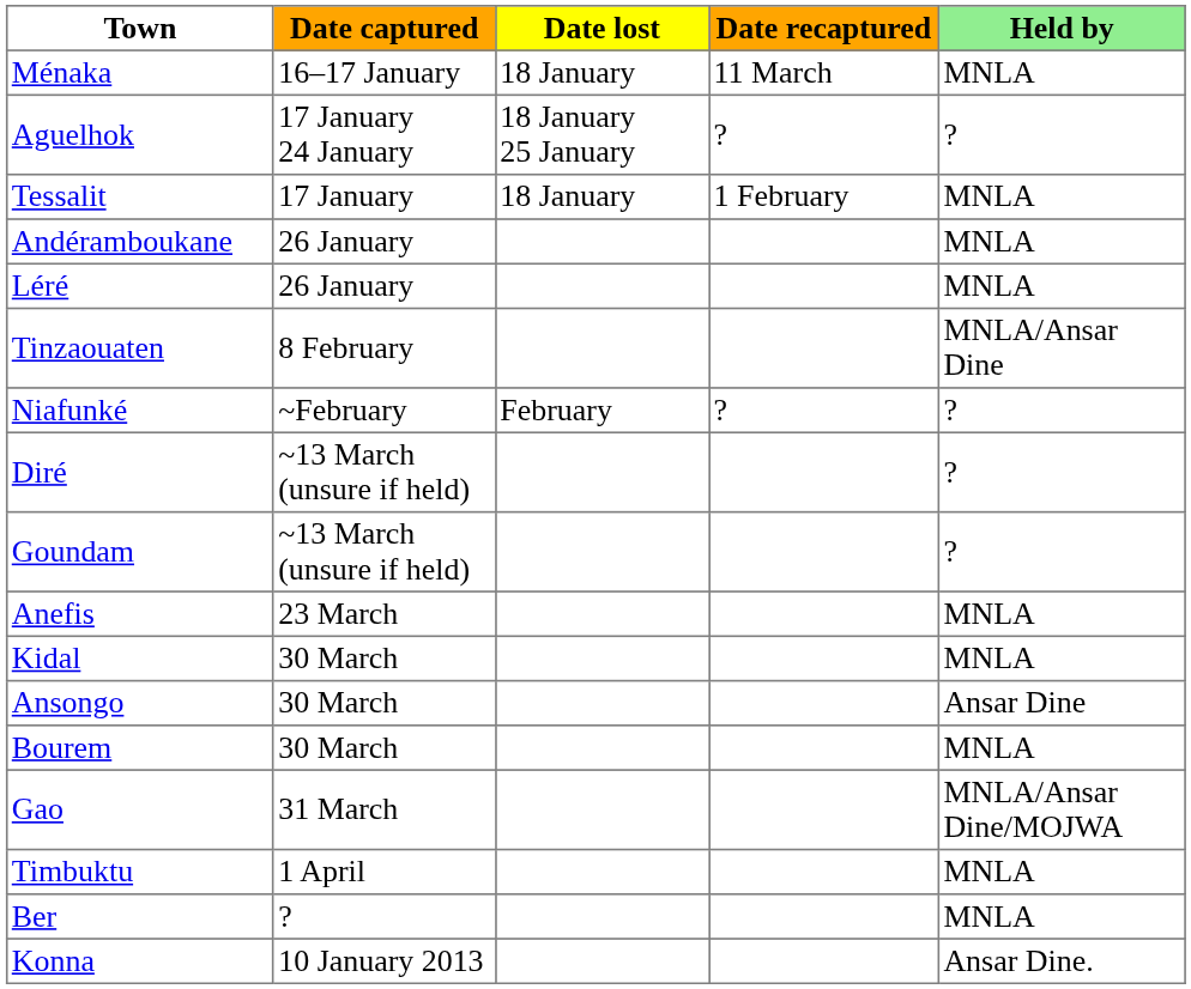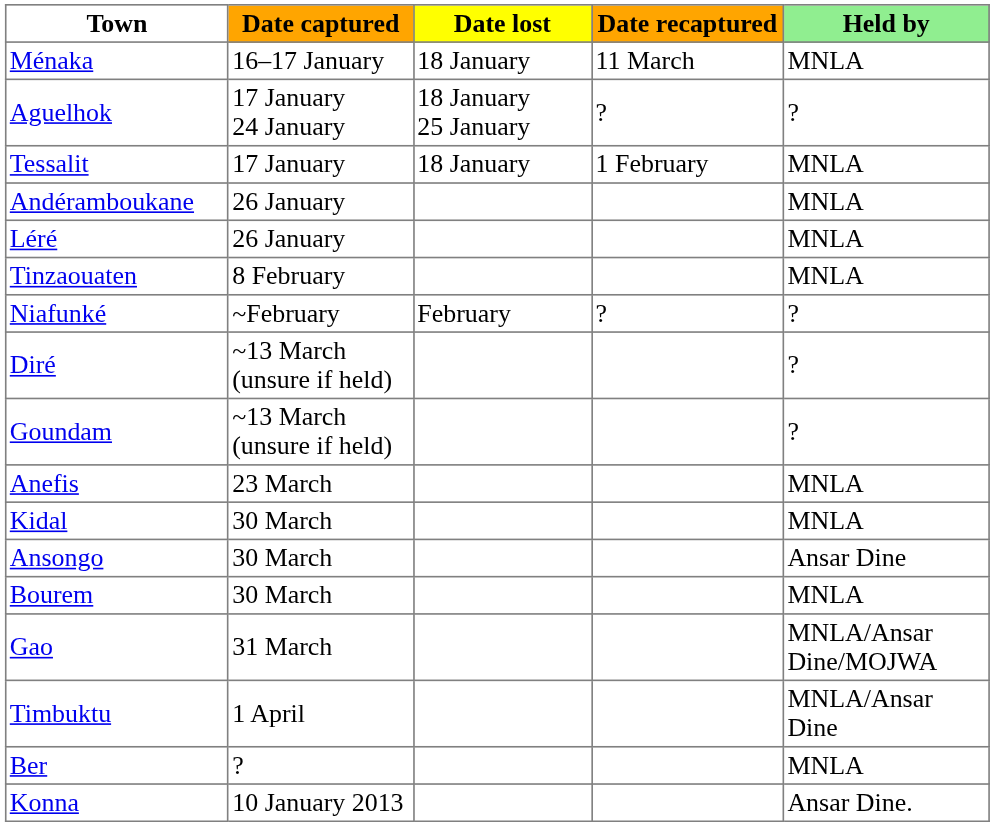Tinzaouaten | Held by: MNLA/Ansar Dine -> MNLA
Timbuktu | Held by: MNLA -> MNLA/Ansar Dine
